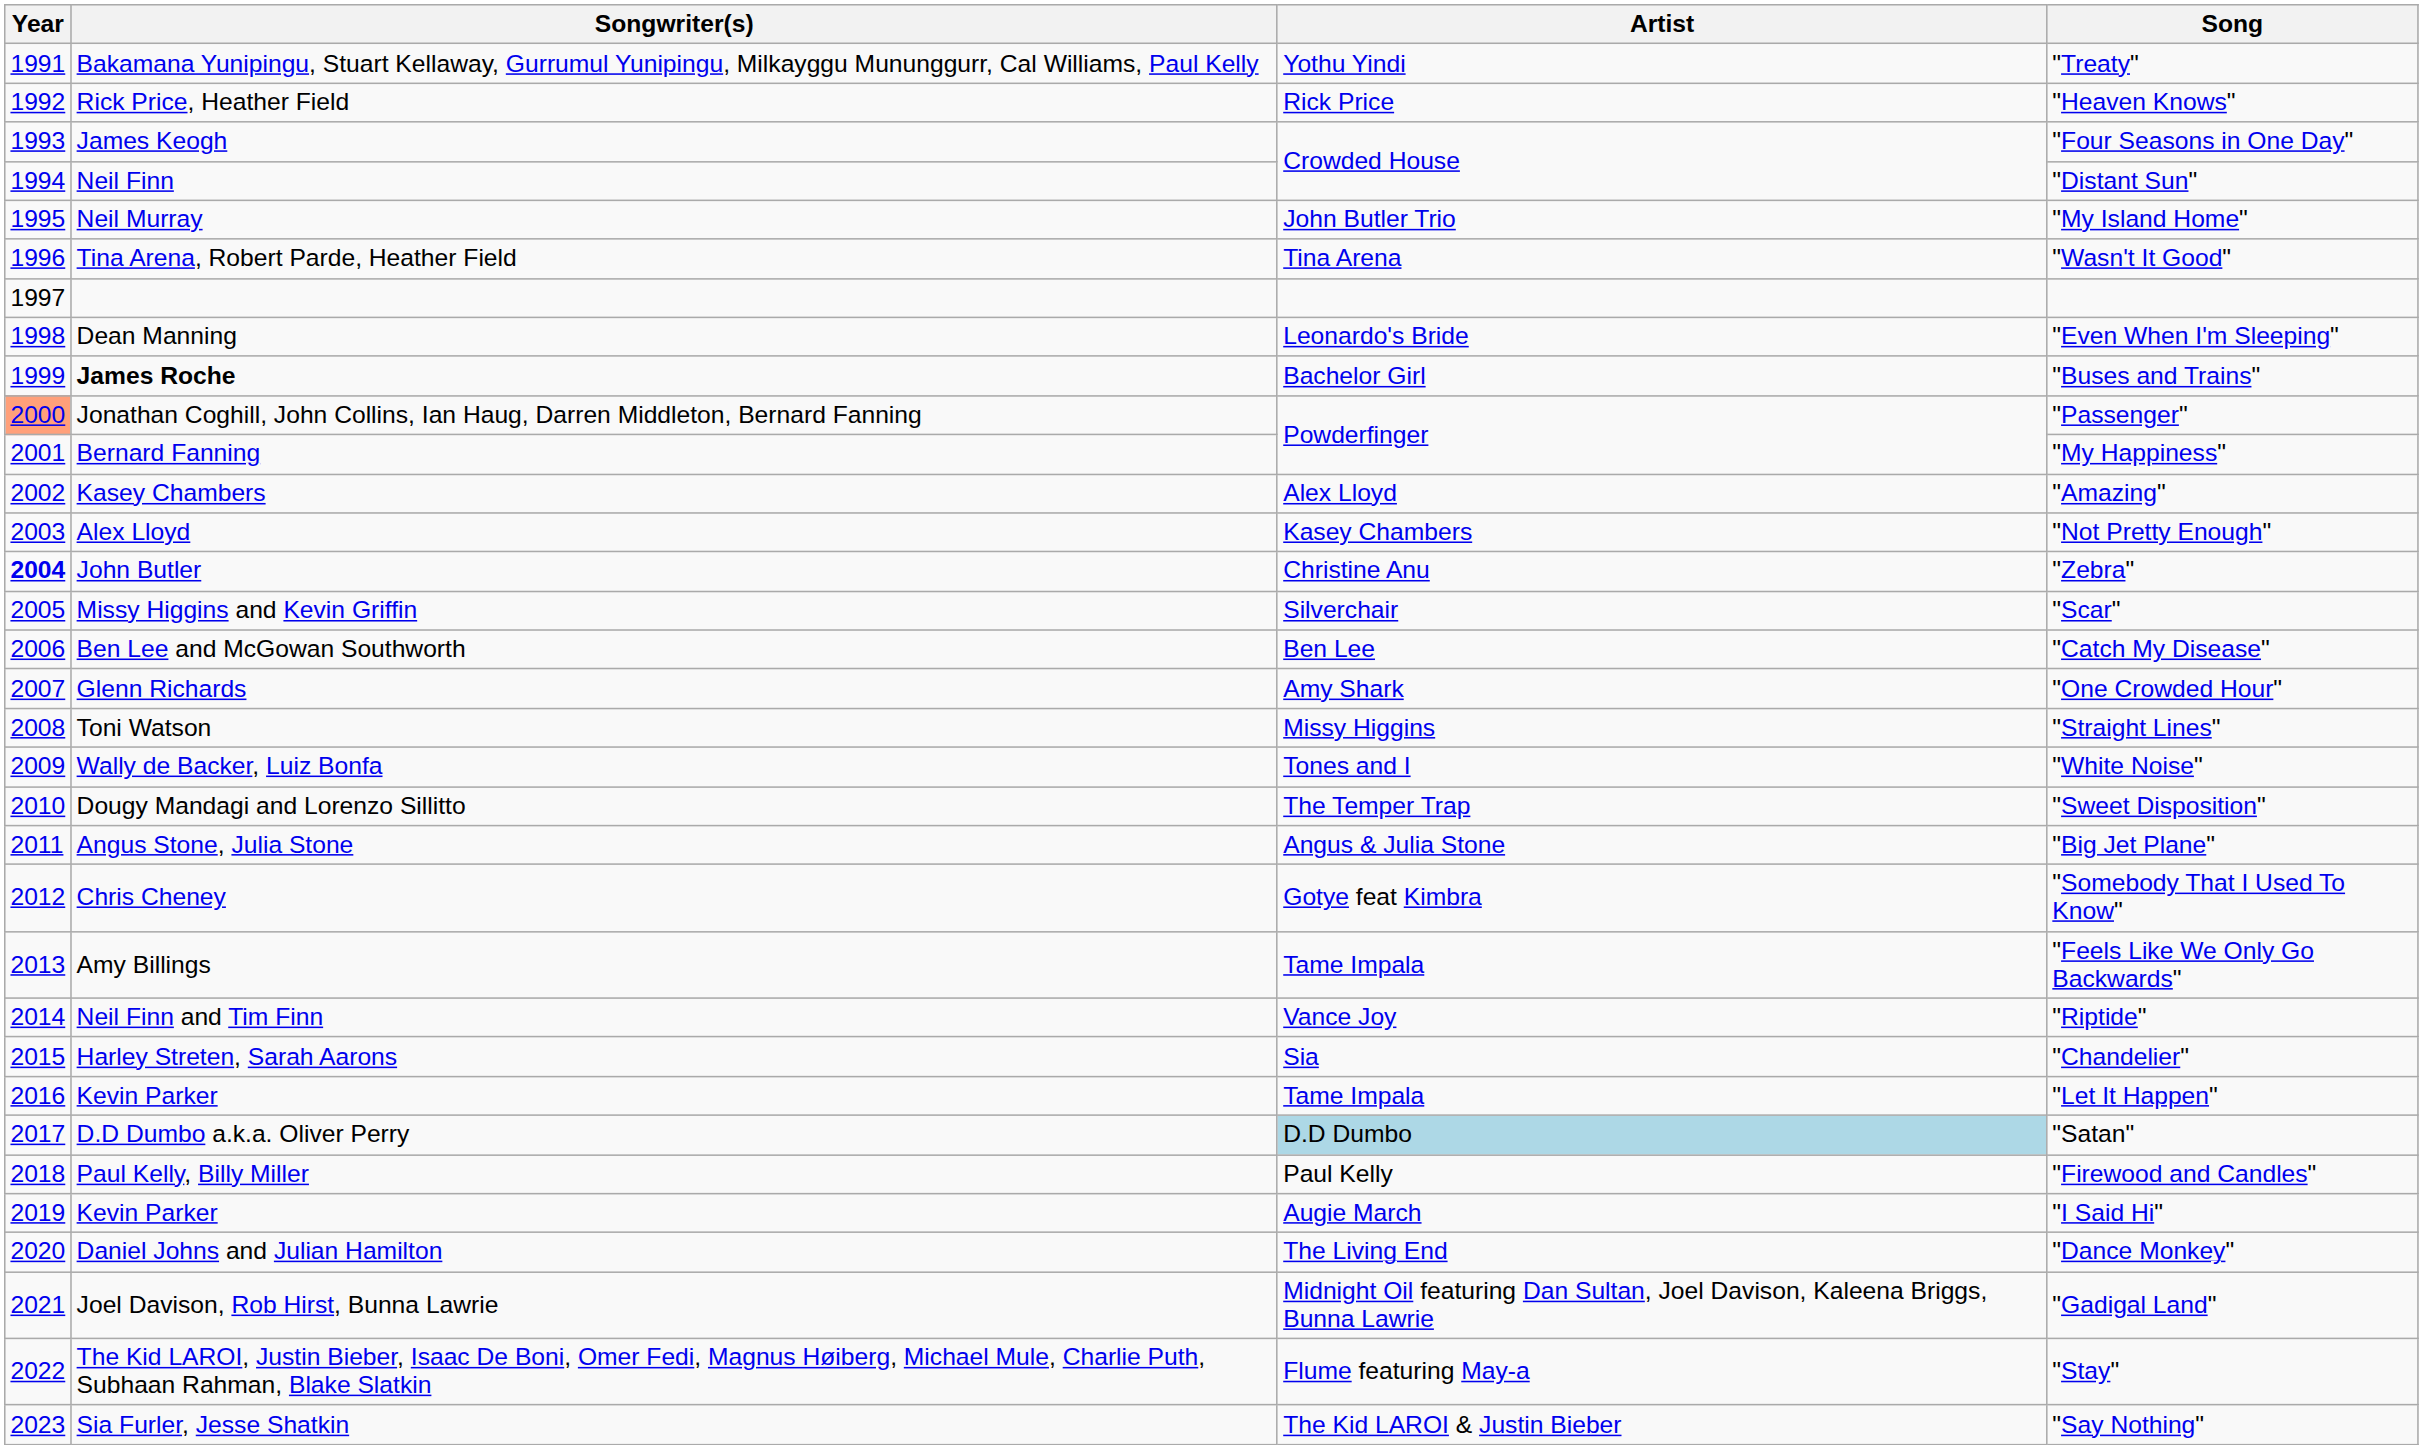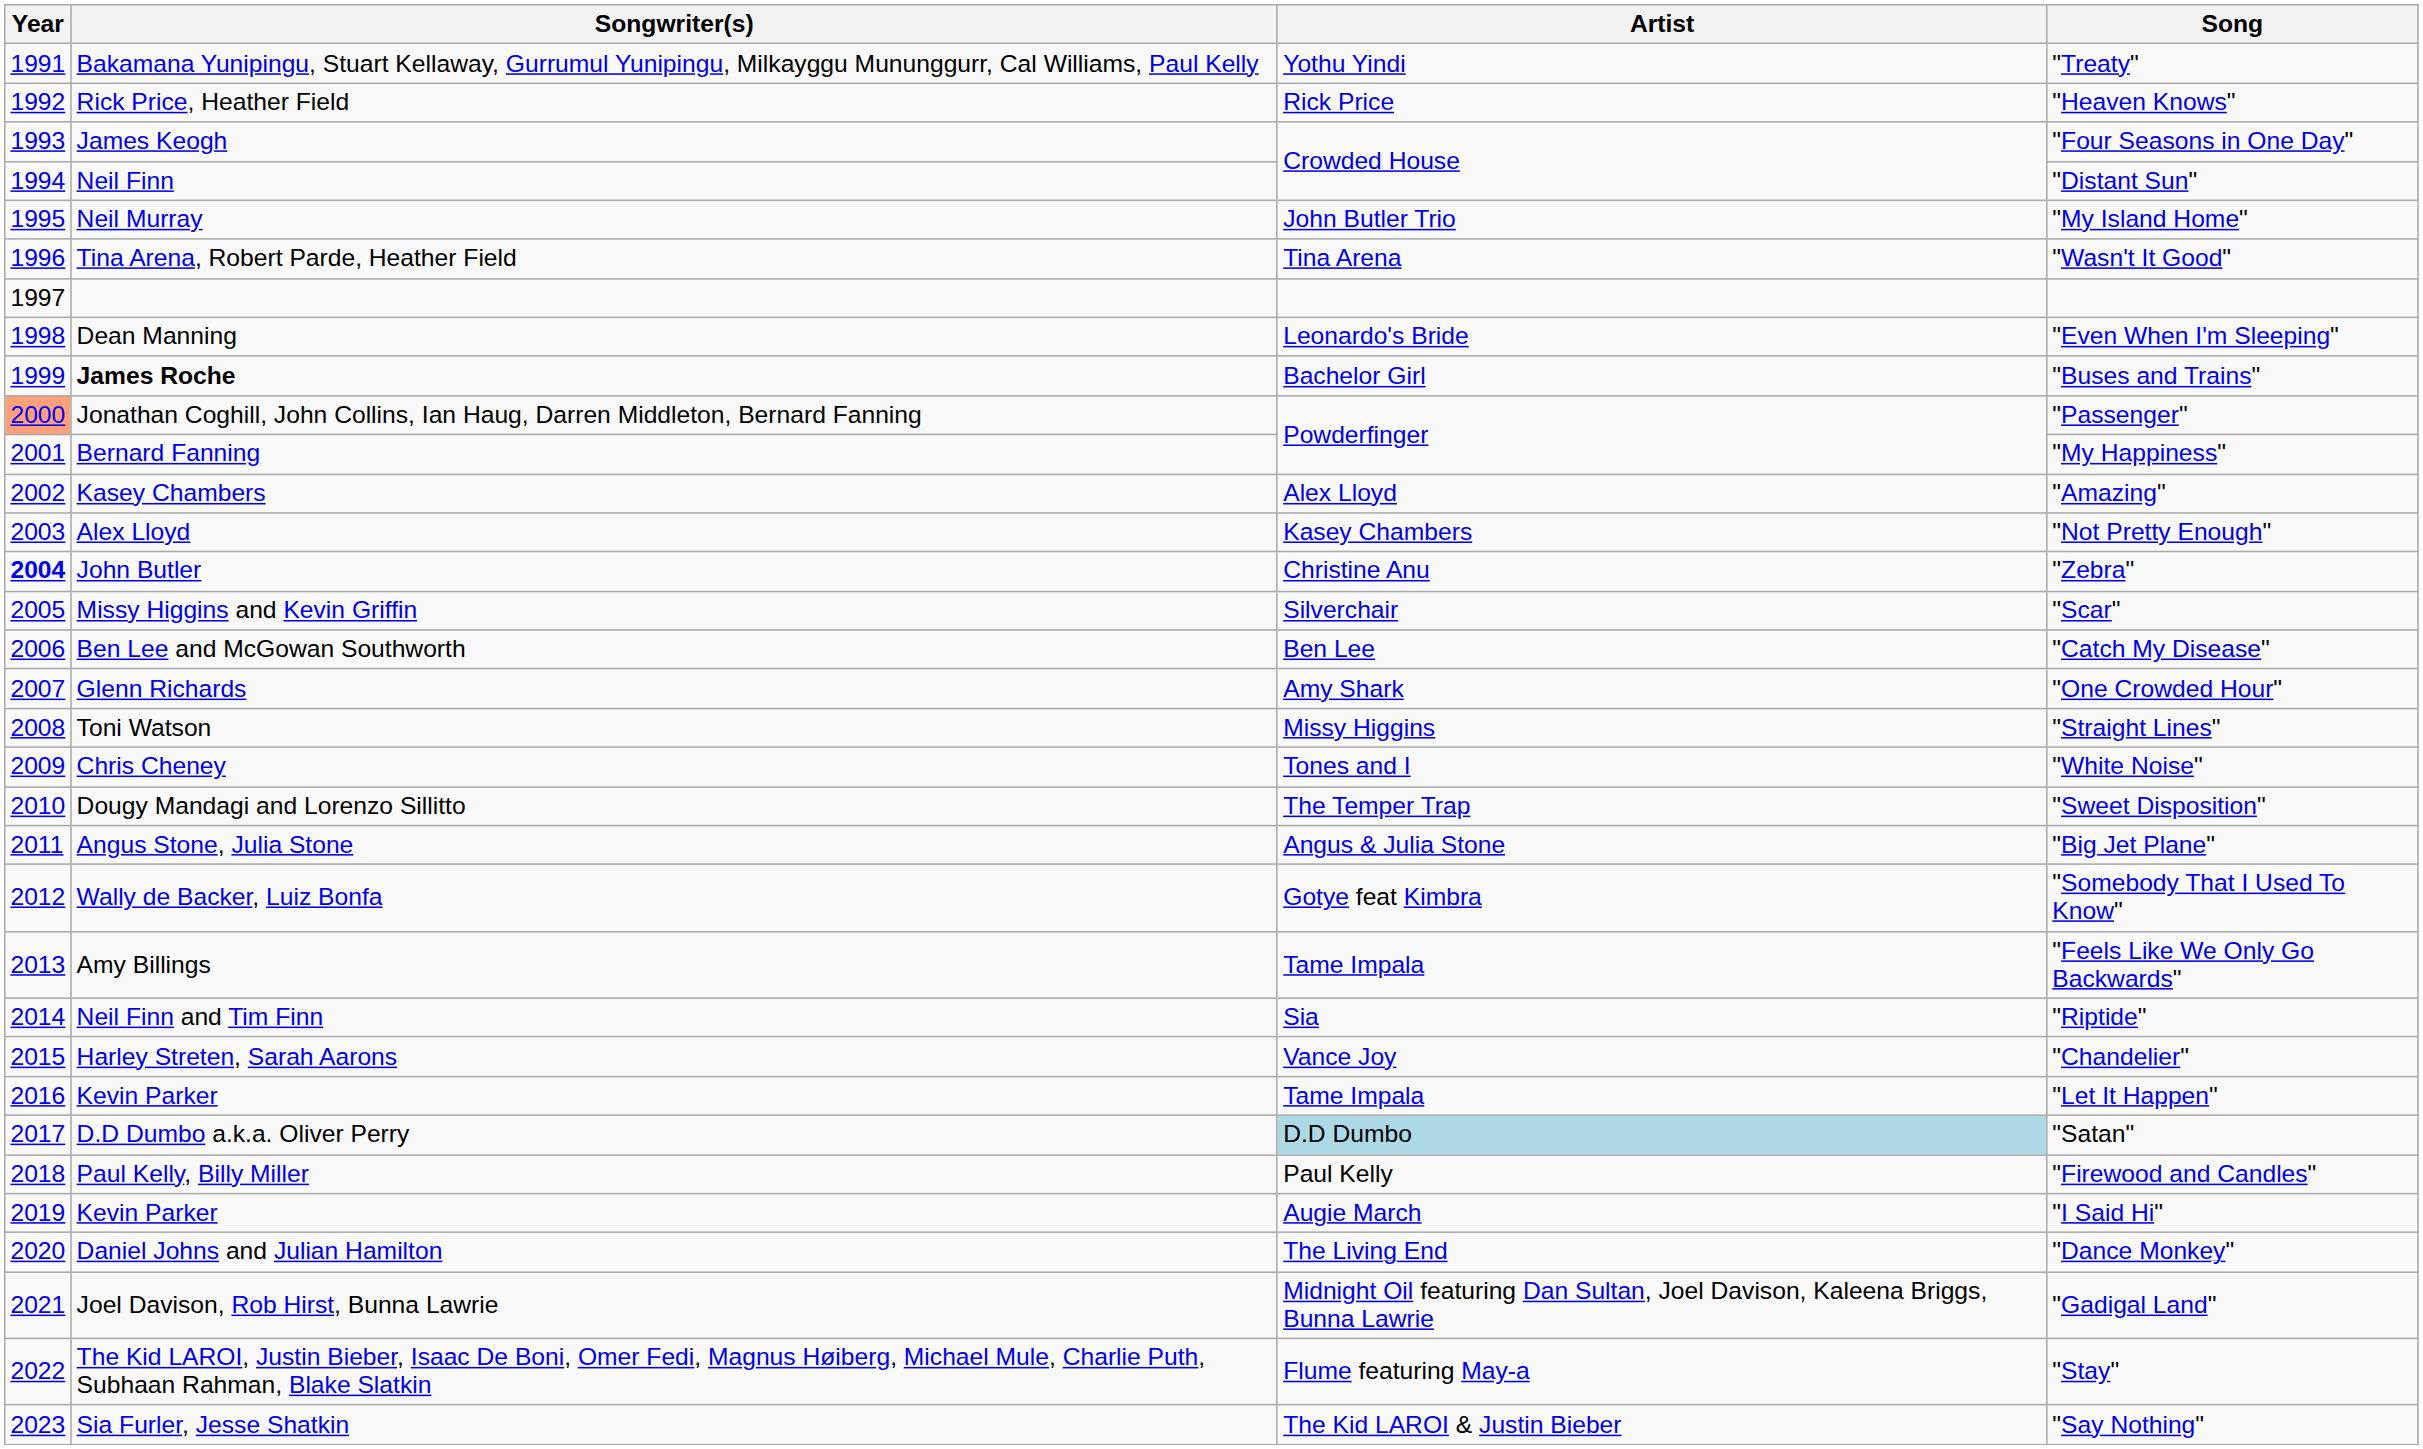"White Noise" | Songwriter(s): Wally de Backer, Luiz Bonfa -> Chris Cheney
"Somebody That I Used To Know" | Songwriter(s): Chris Cheney -> Wally de Backer, Luiz Bonfa
"Riptide" | Artist: Vance Joy -> Sia
"Chandelier" | Artist: Sia -> Vance Joy
